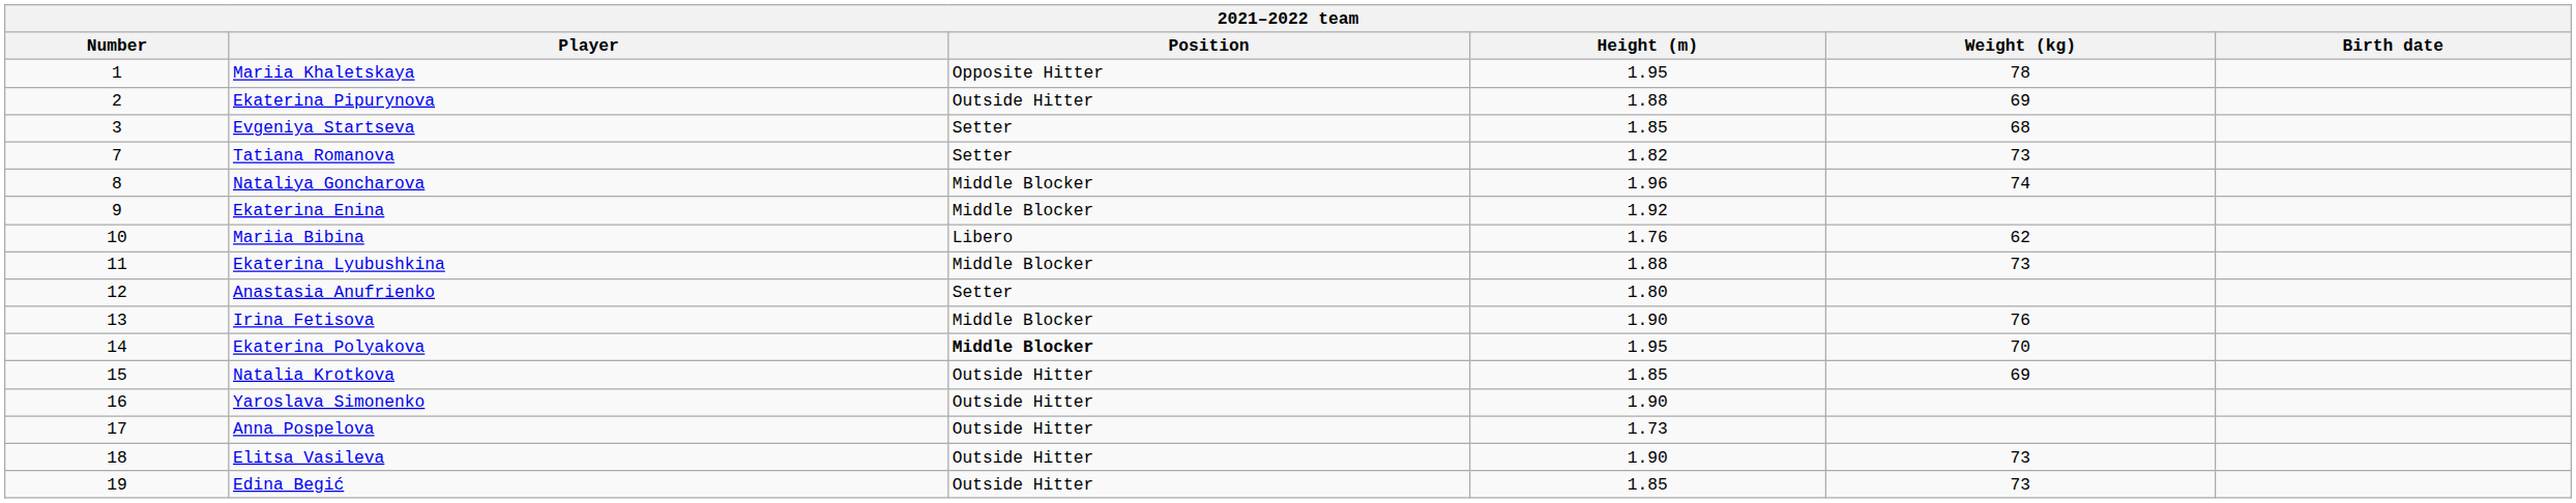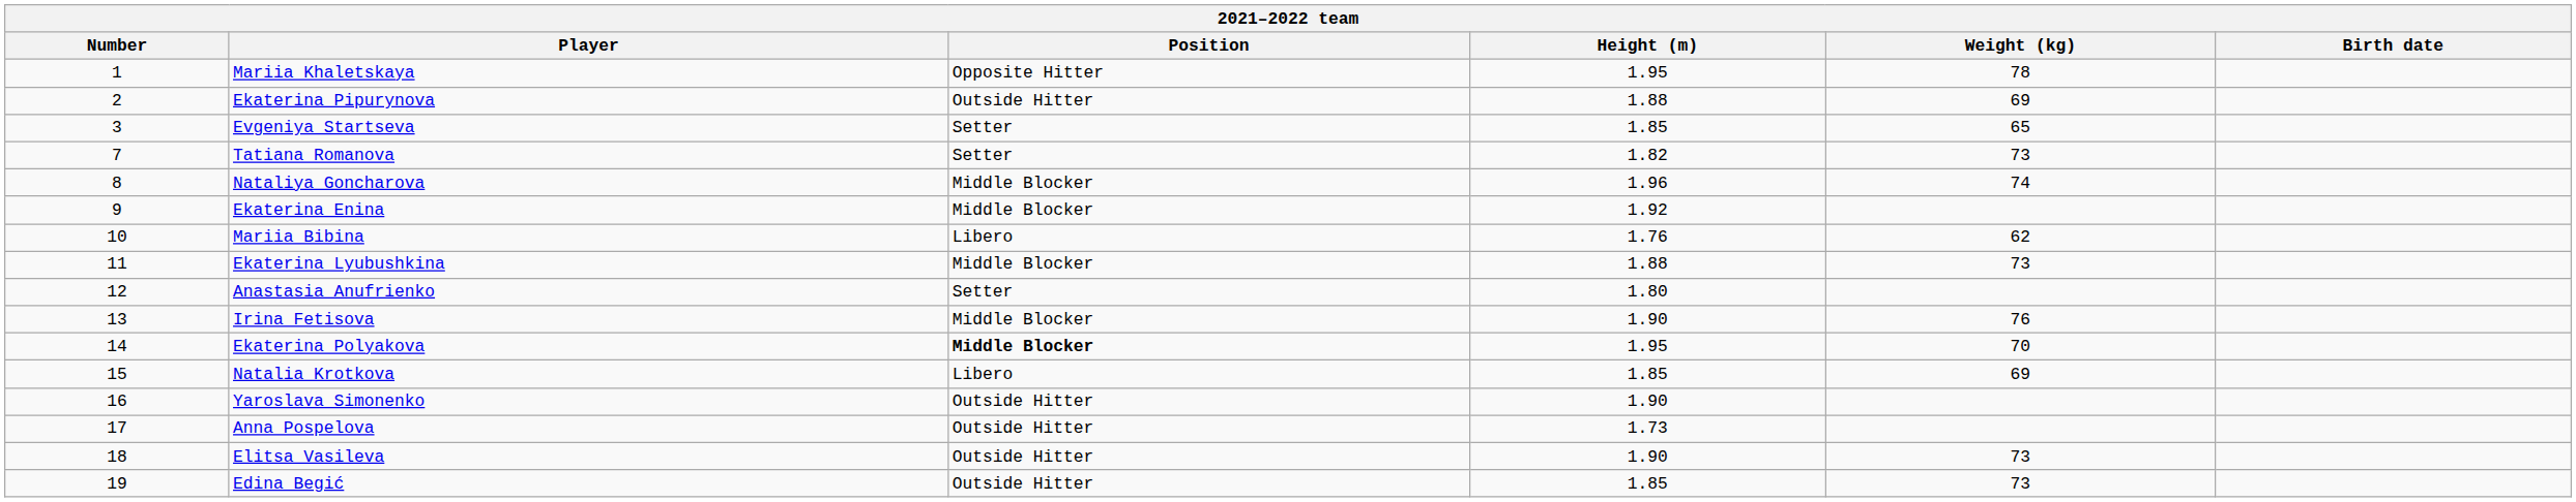Evgeniya Startseva | Weight (kg): 68 -> 65
Natalia Krotkova | Position: Outside Hitter -> Libero
